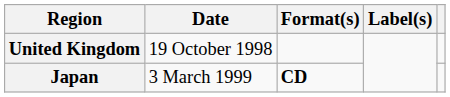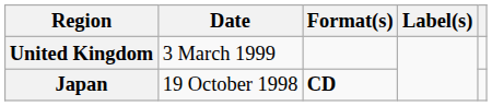United Kingdom | Date: 19 October 1998 -> 3 March 1999
Japan | Date: 3 March 1999 -> 19 October 1998
